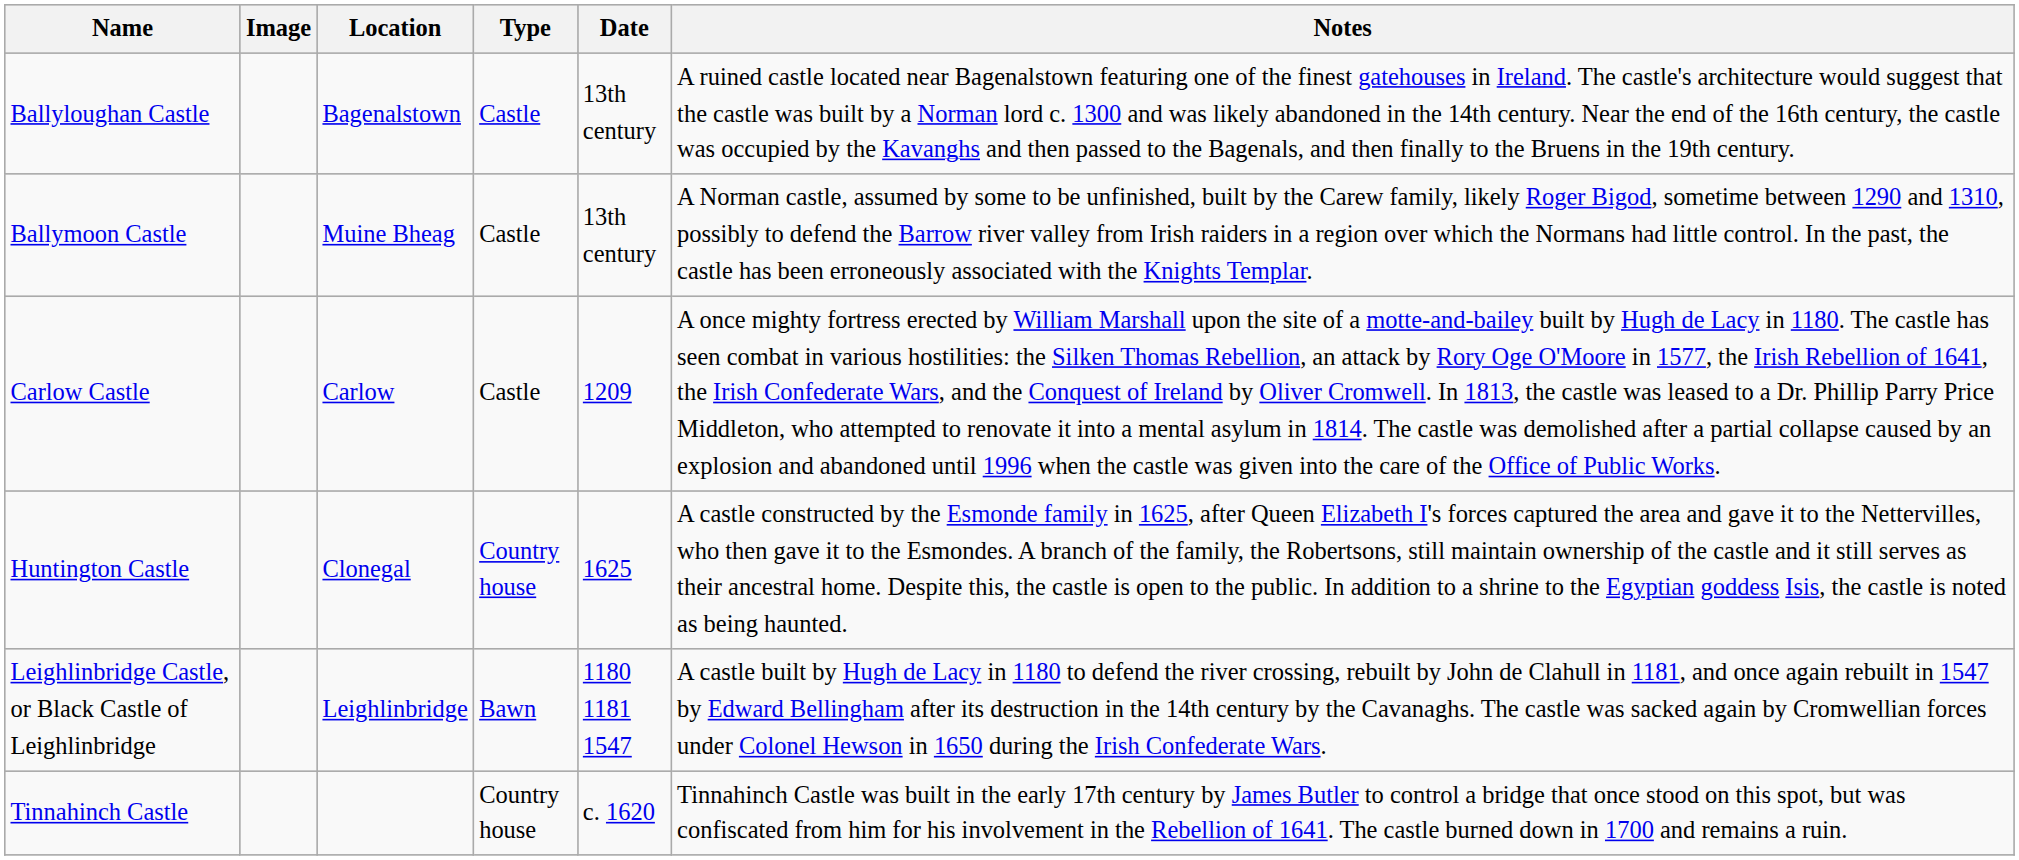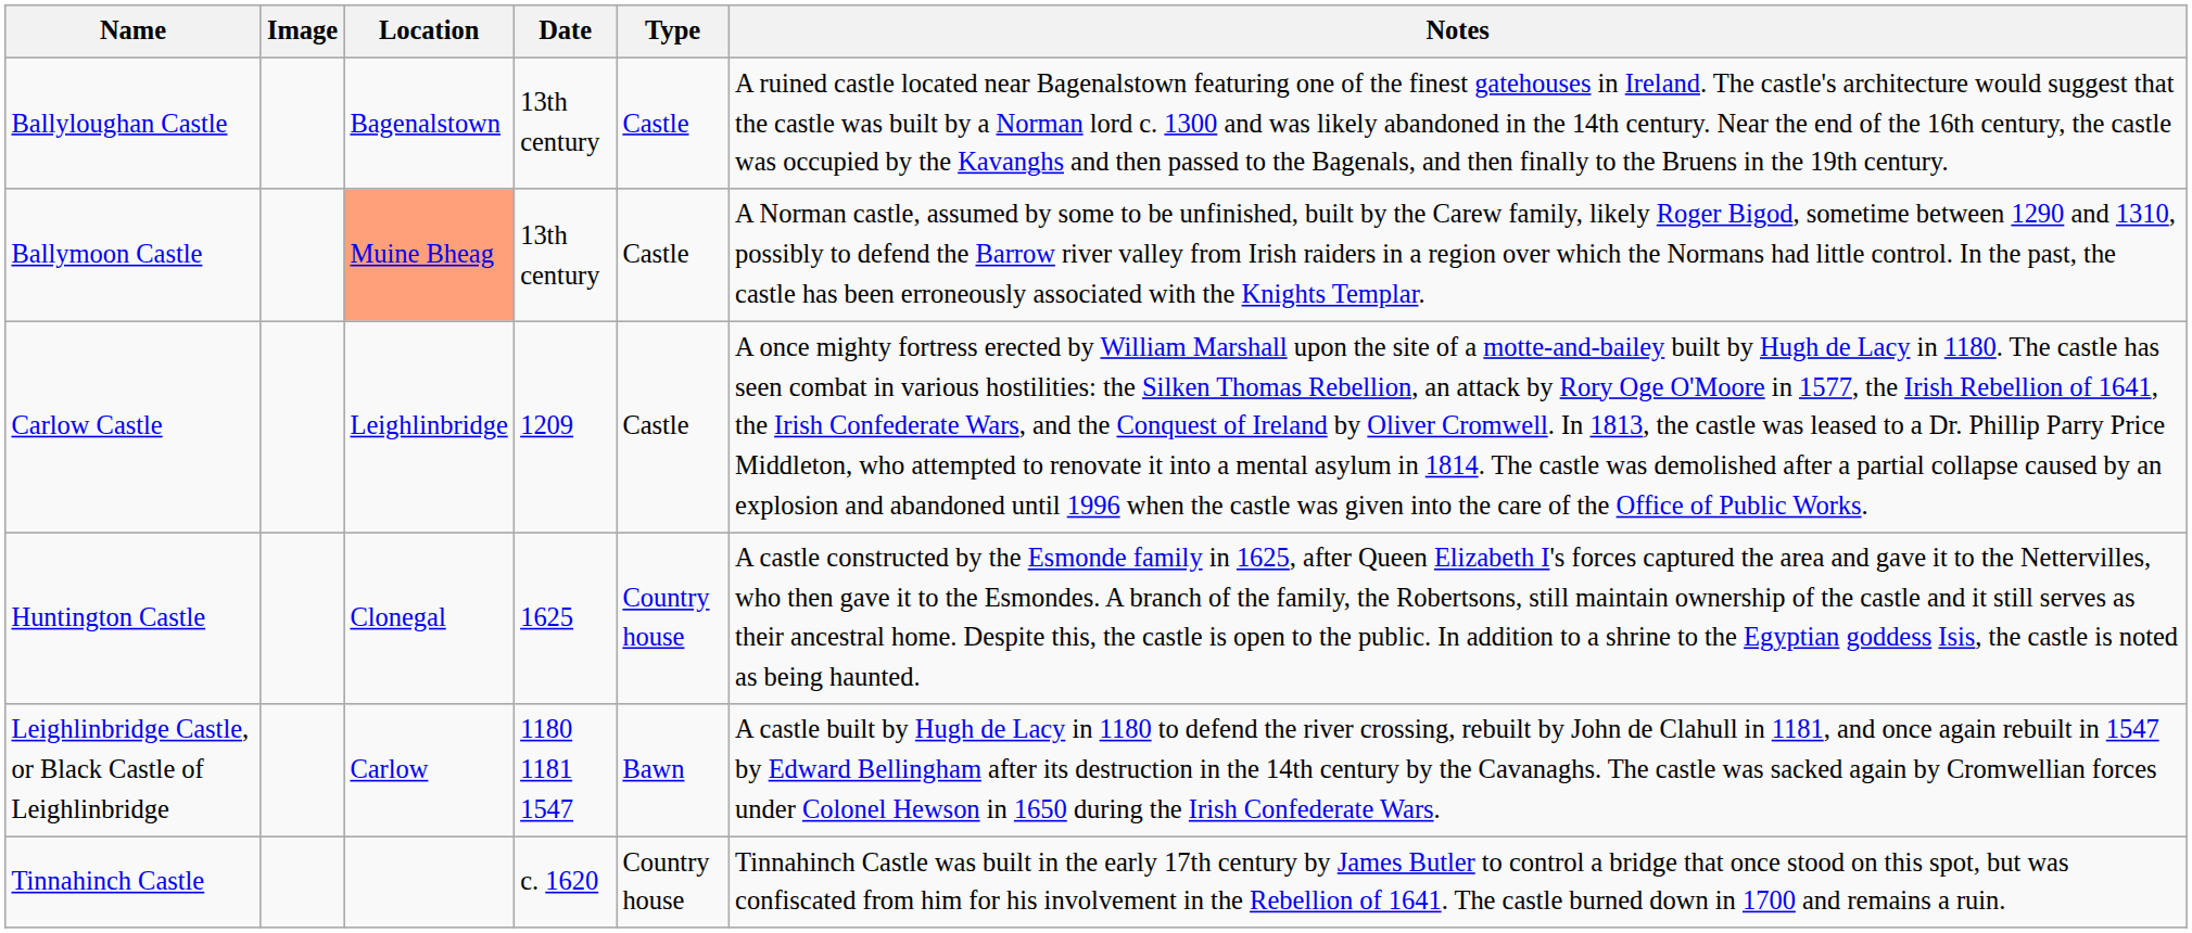columns swapped: Type <-> Date
Ballymoon Castle | Location: no background -> lightsalmon background
Carlow Castle | Location: Carlow -> Leighlinbridge
Leighlinbridge Castle, or Black Castle of Leighlinbridge | Location: Leighlinbridge -> Carlow
